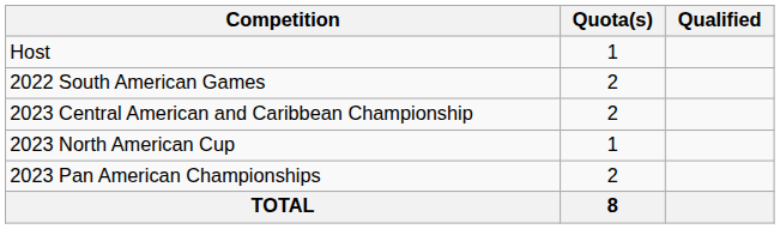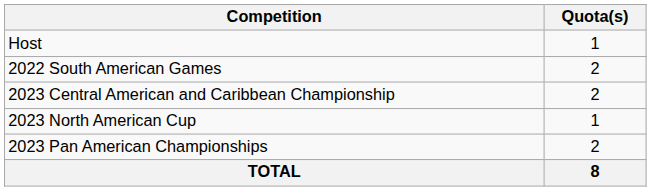- column: Qualified
